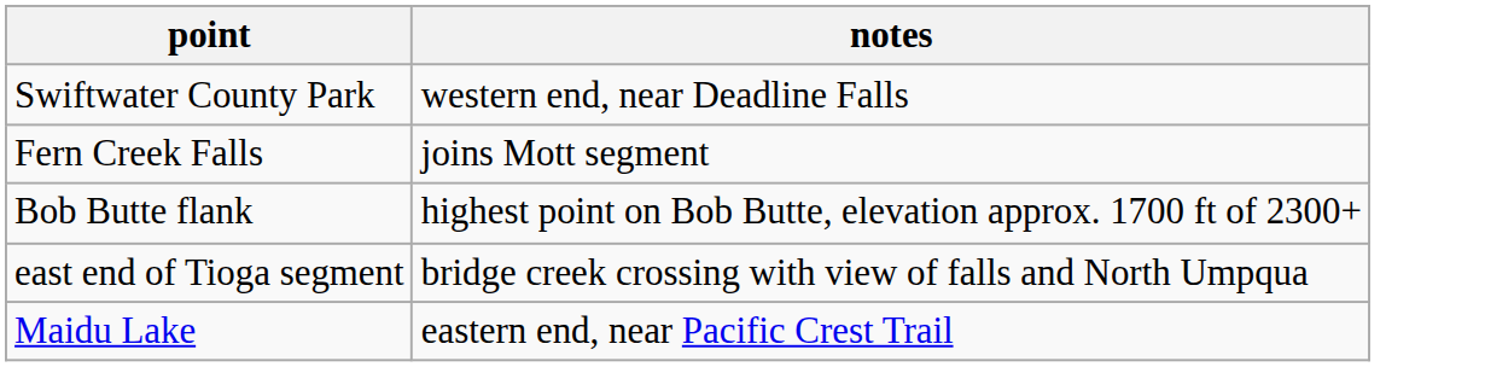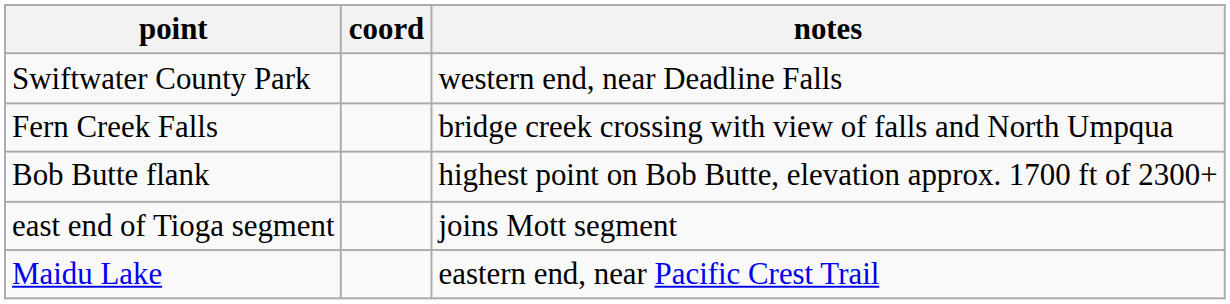+ column: coord
Fern Creek Falls | notes: joins Mott segment -> bridge creek crossing with view of falls and North Umpqua
east end of Tioga segment | notes: bridge creek crossing with view of falls and North Umpqua -> joins Mott segment
